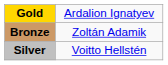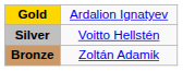rows swapped: Silver <-> Bronze
